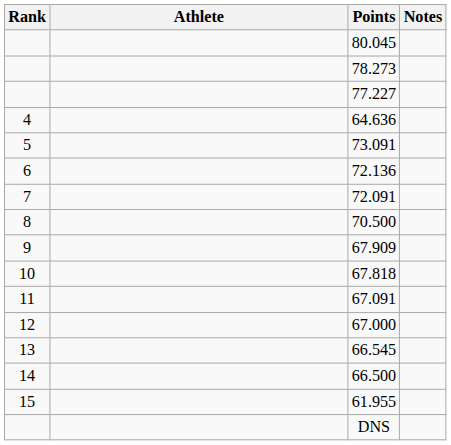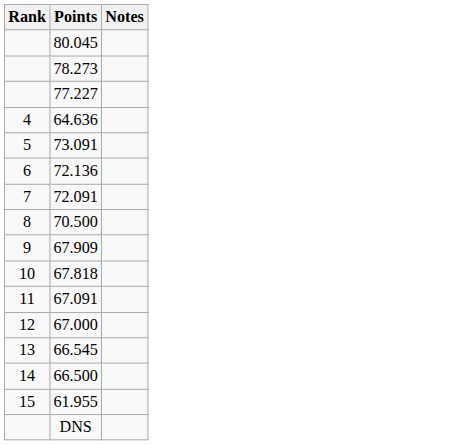- column: Athlete
